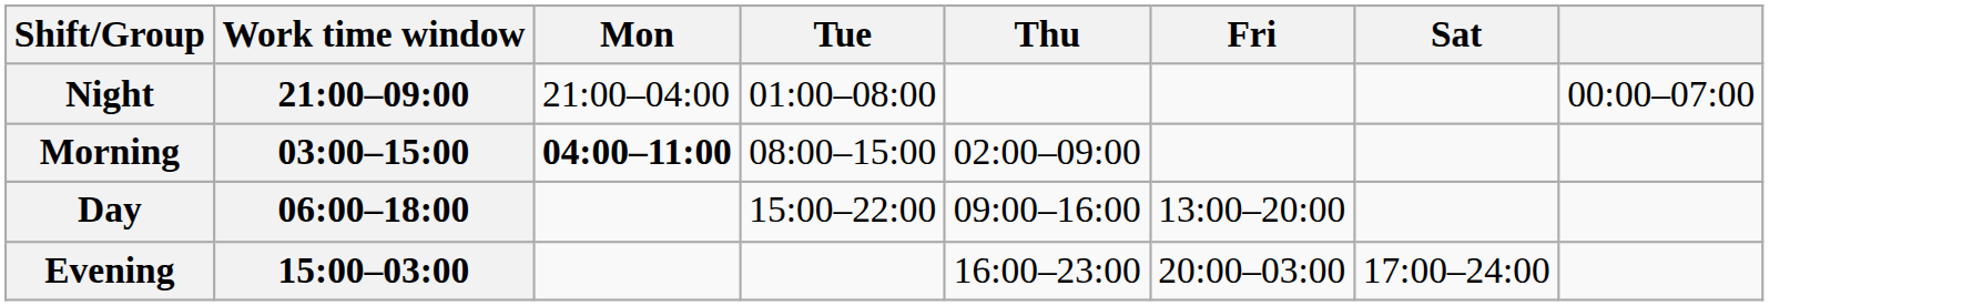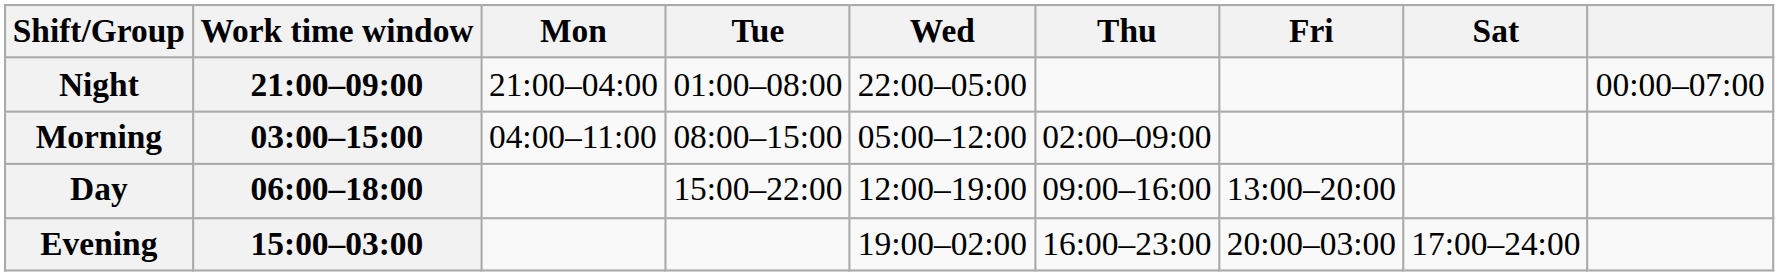+ column: Wed | 22:00–05:00 | 05:00–12:00 | 12:00–19:00 | 19:00–02:00
Morning | Mon: bold -> normal
